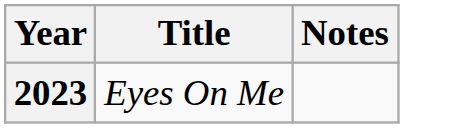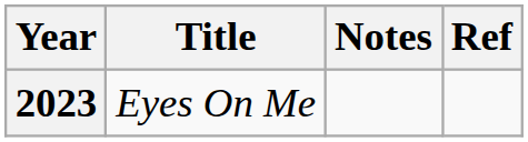+ column: Ref
